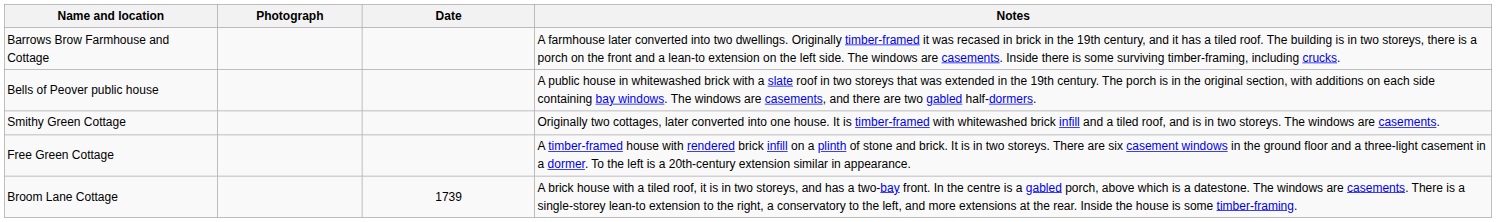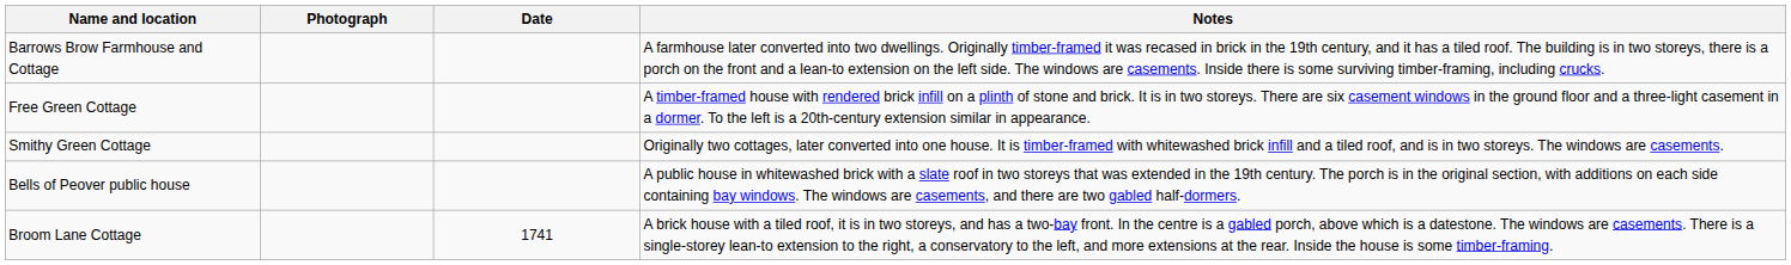rows swapped: Free Green Cottage <-> Bells of Peover public house
Broom Lane Cottage | Date: 1739 -> 1741
